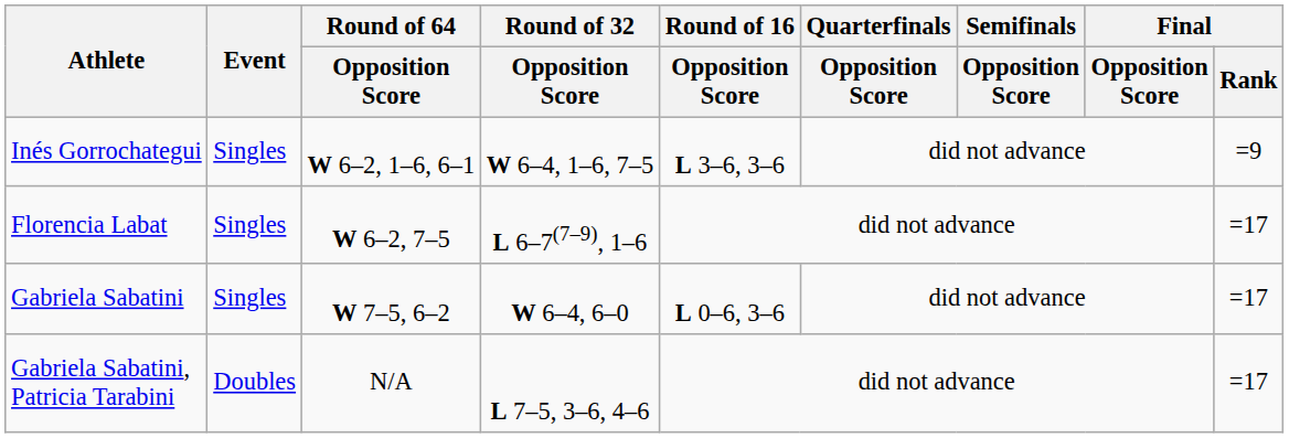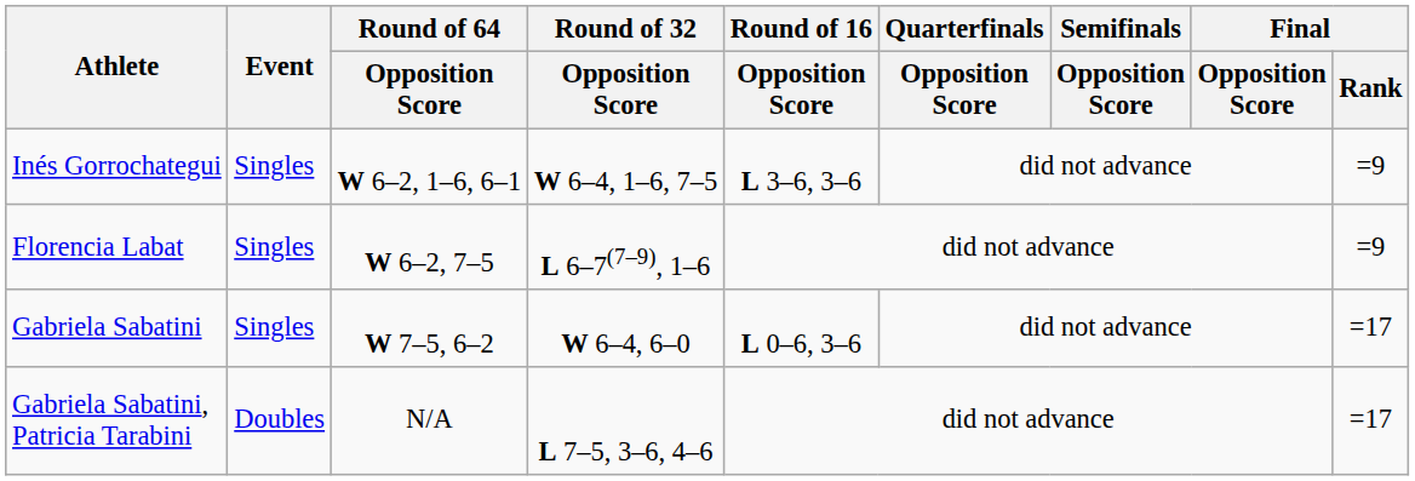Florencia Labat | Final / Rank: =17 -> =9
